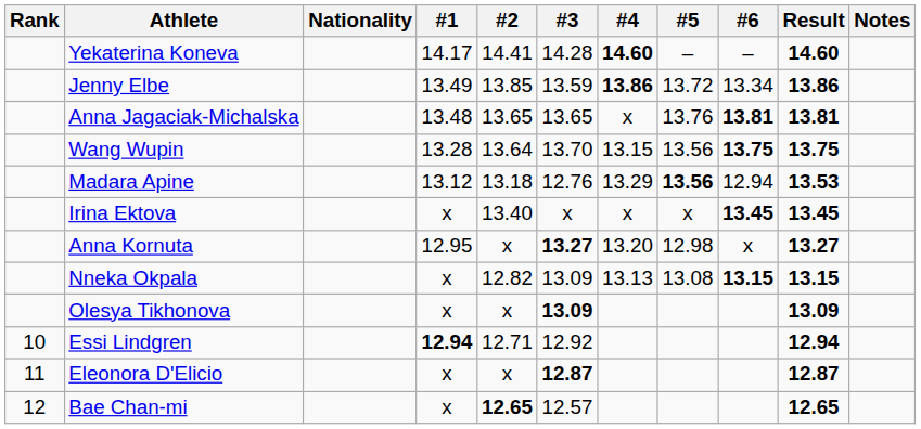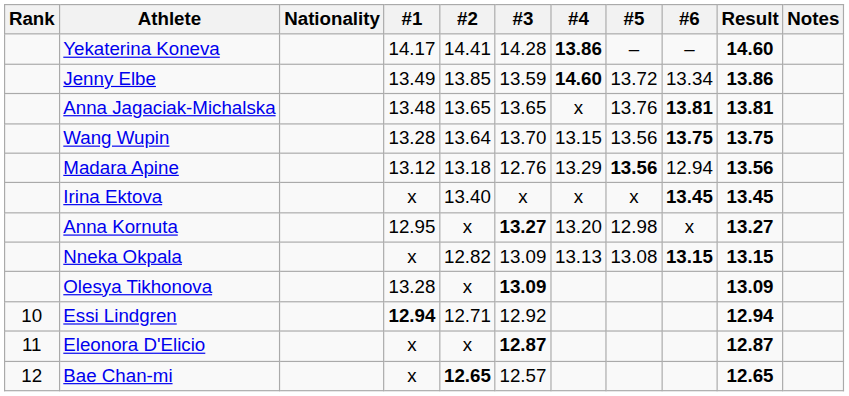Yekaterina Koneva | #4: 14.60 -> 13.86
Jenny Elbe | #4: 13.86 -> 14.60
Madara Apine | Result: 13.53 -> 13.56
Olesya Tikhonova | #1: x -> 13.28
